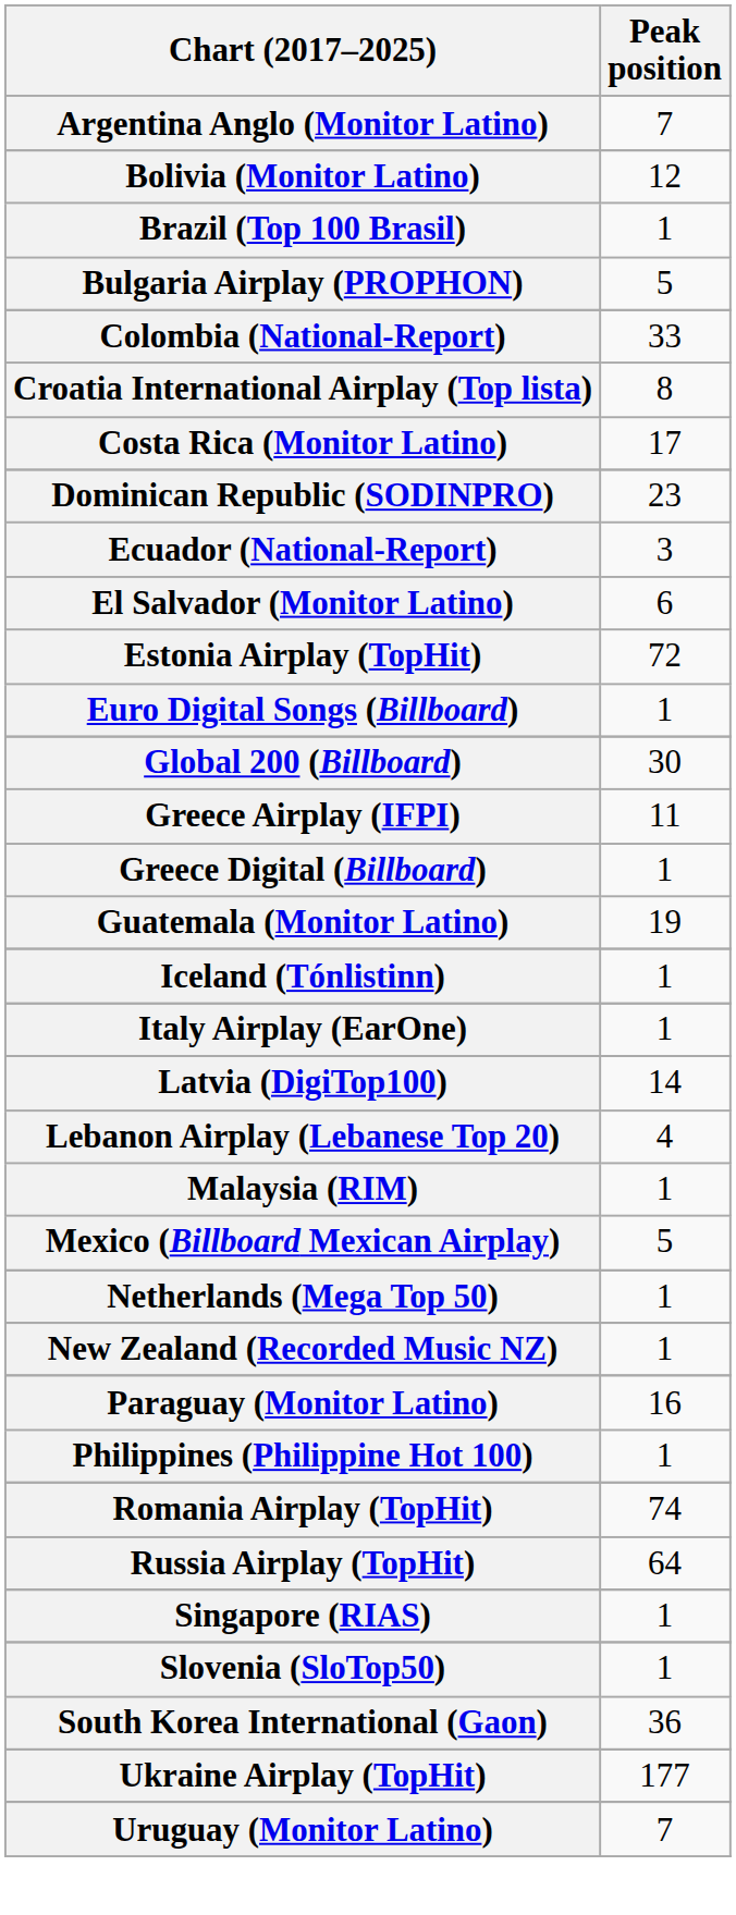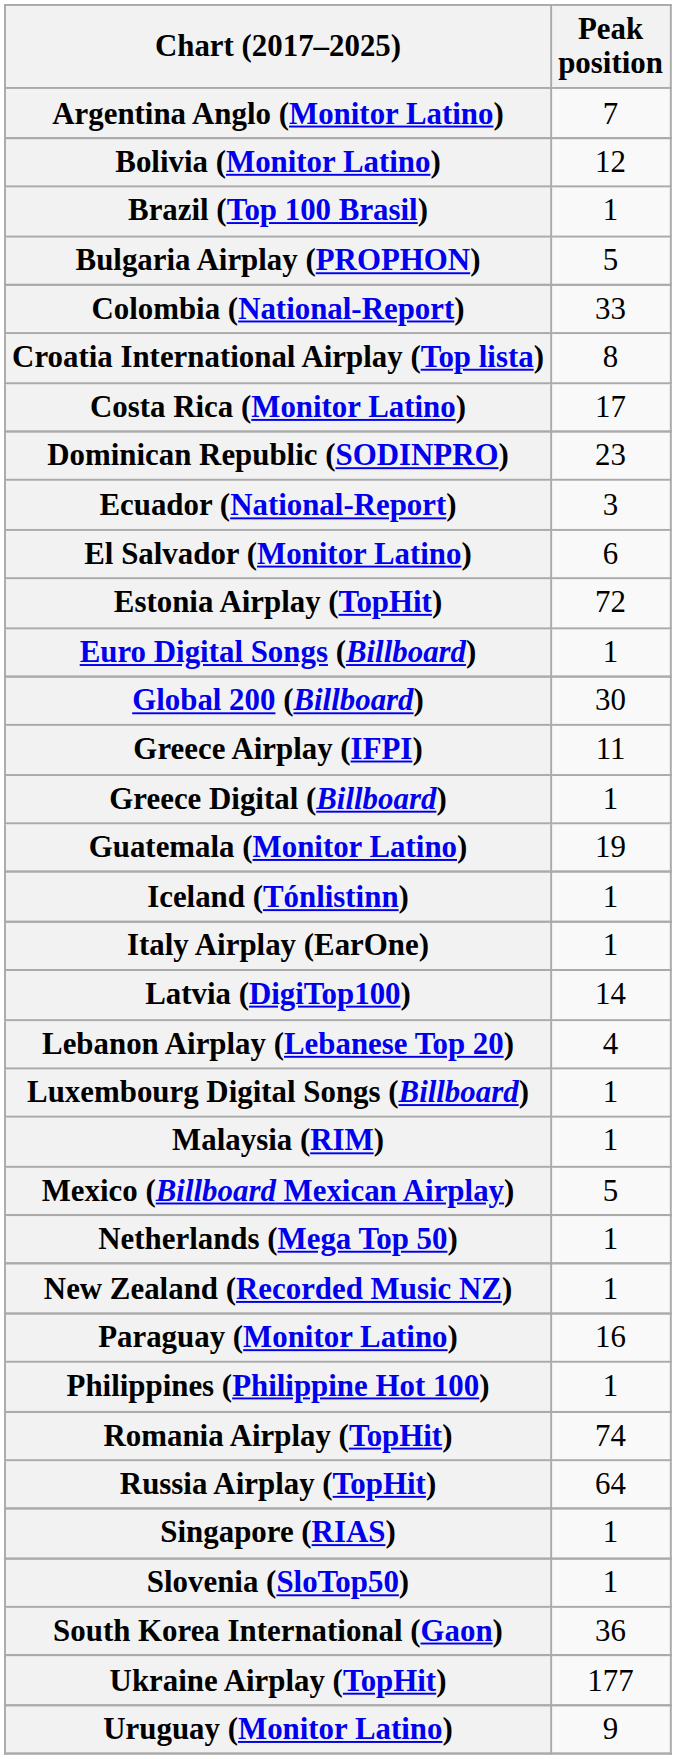+ row: Luxembourg Digital Songs (Billboard) | 1
Uruguay (Monitor Latino) | Peak position: 7 -> 9
